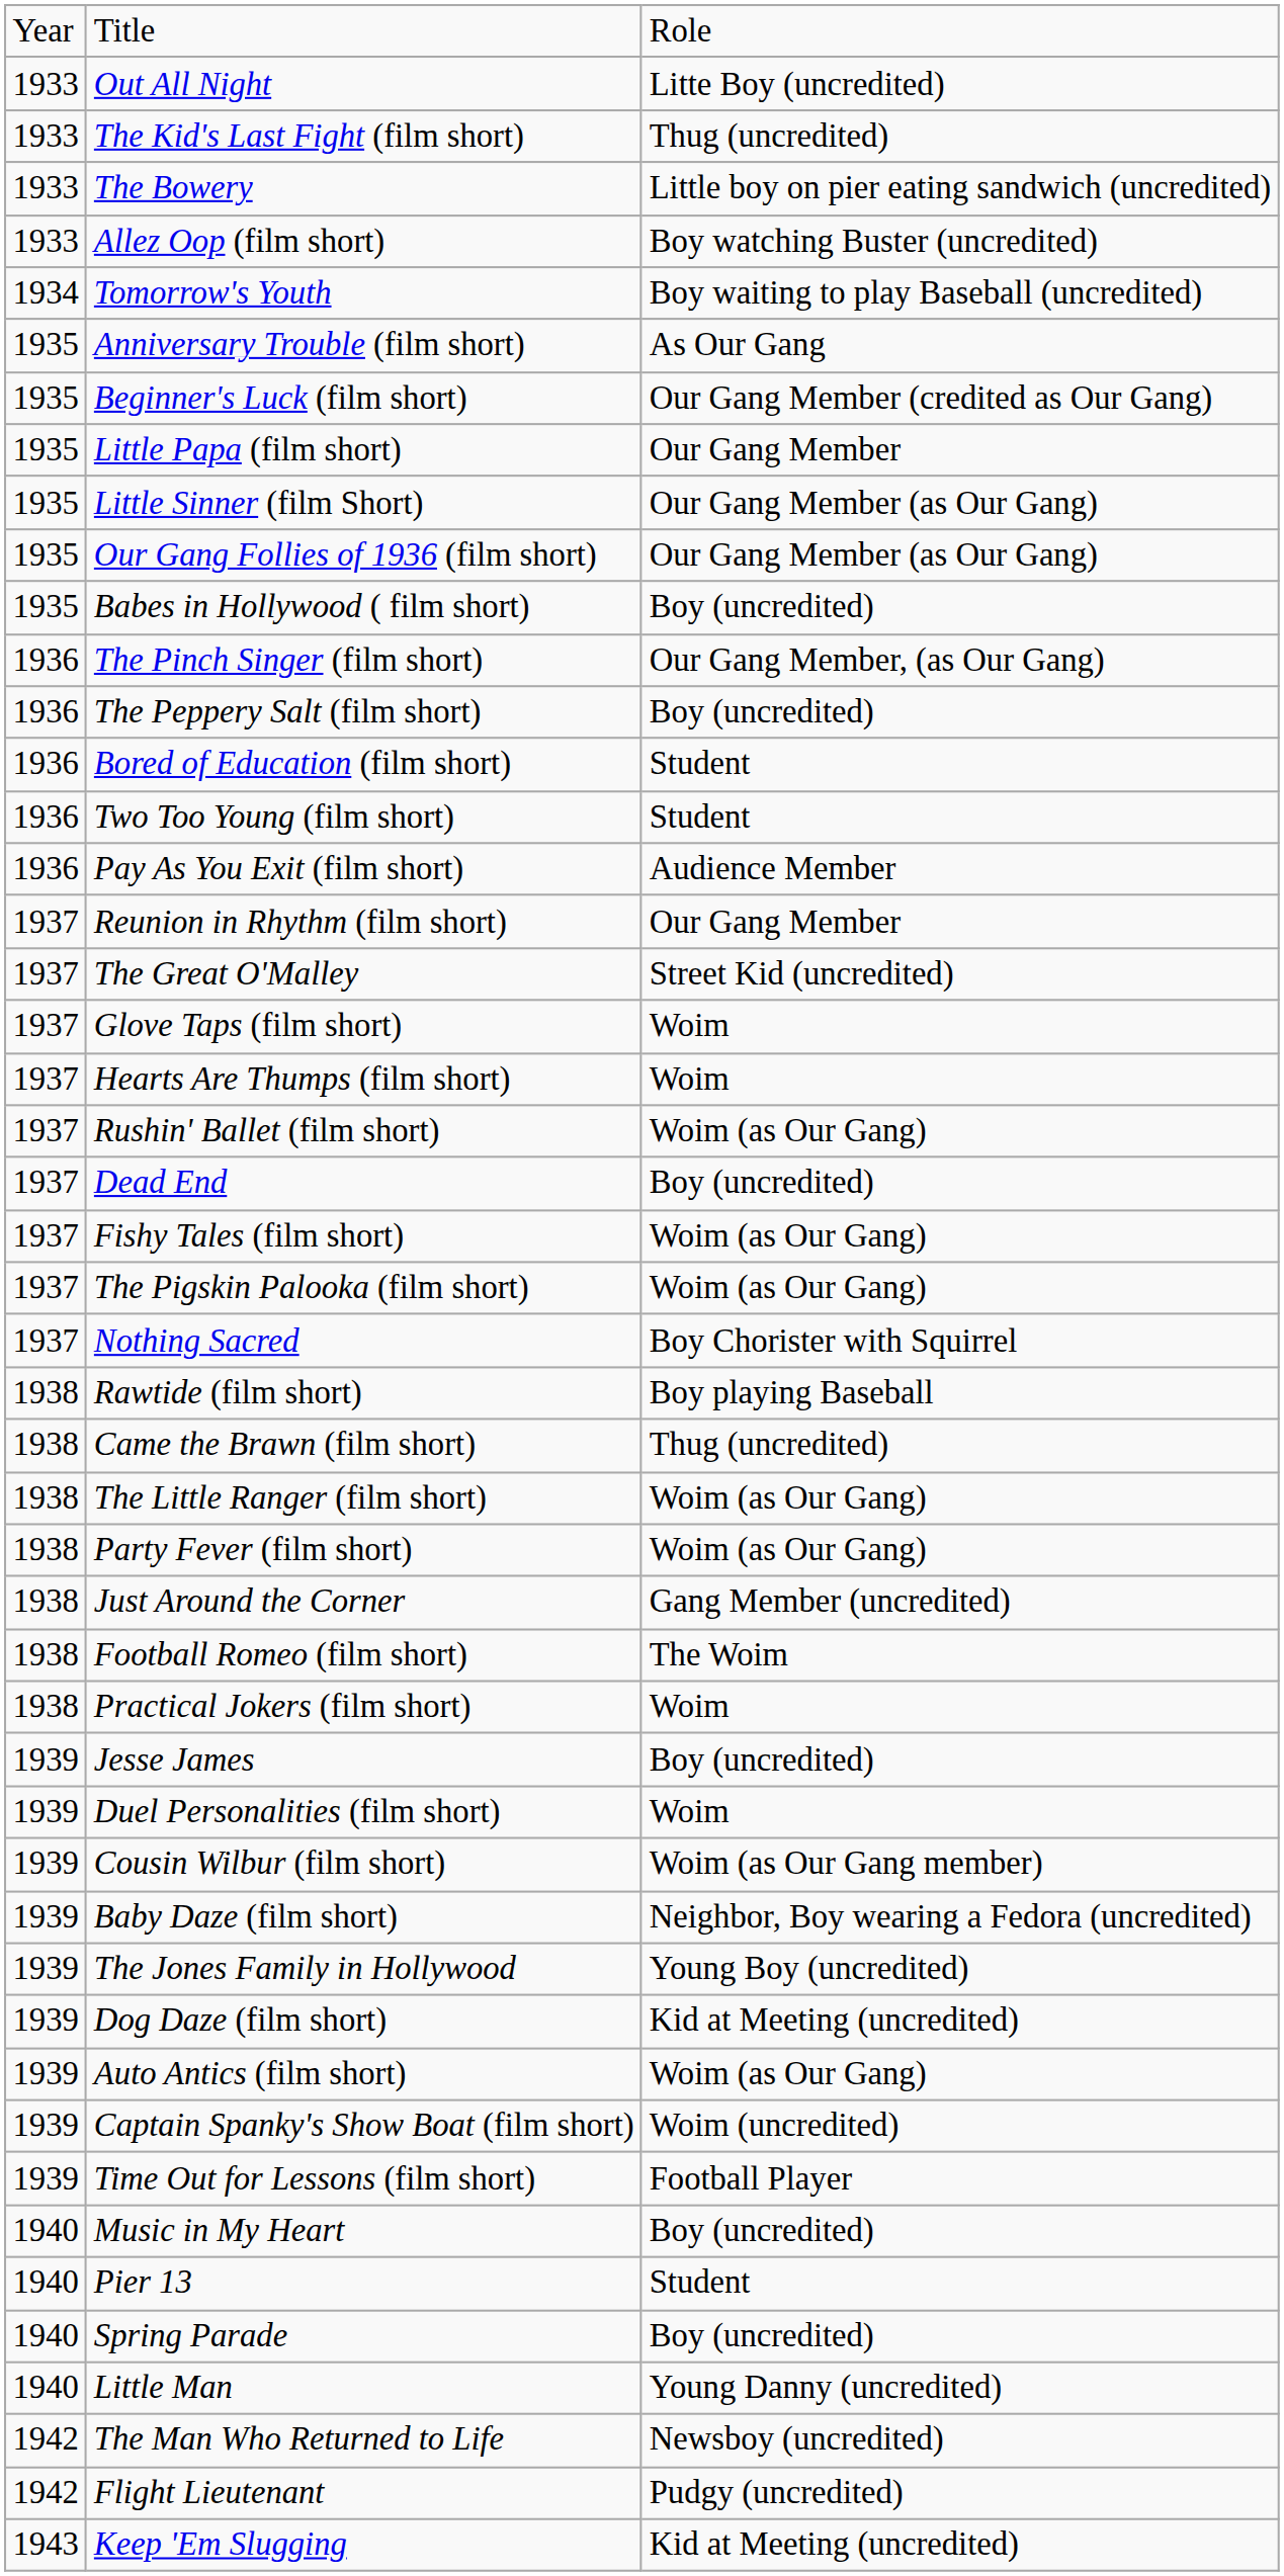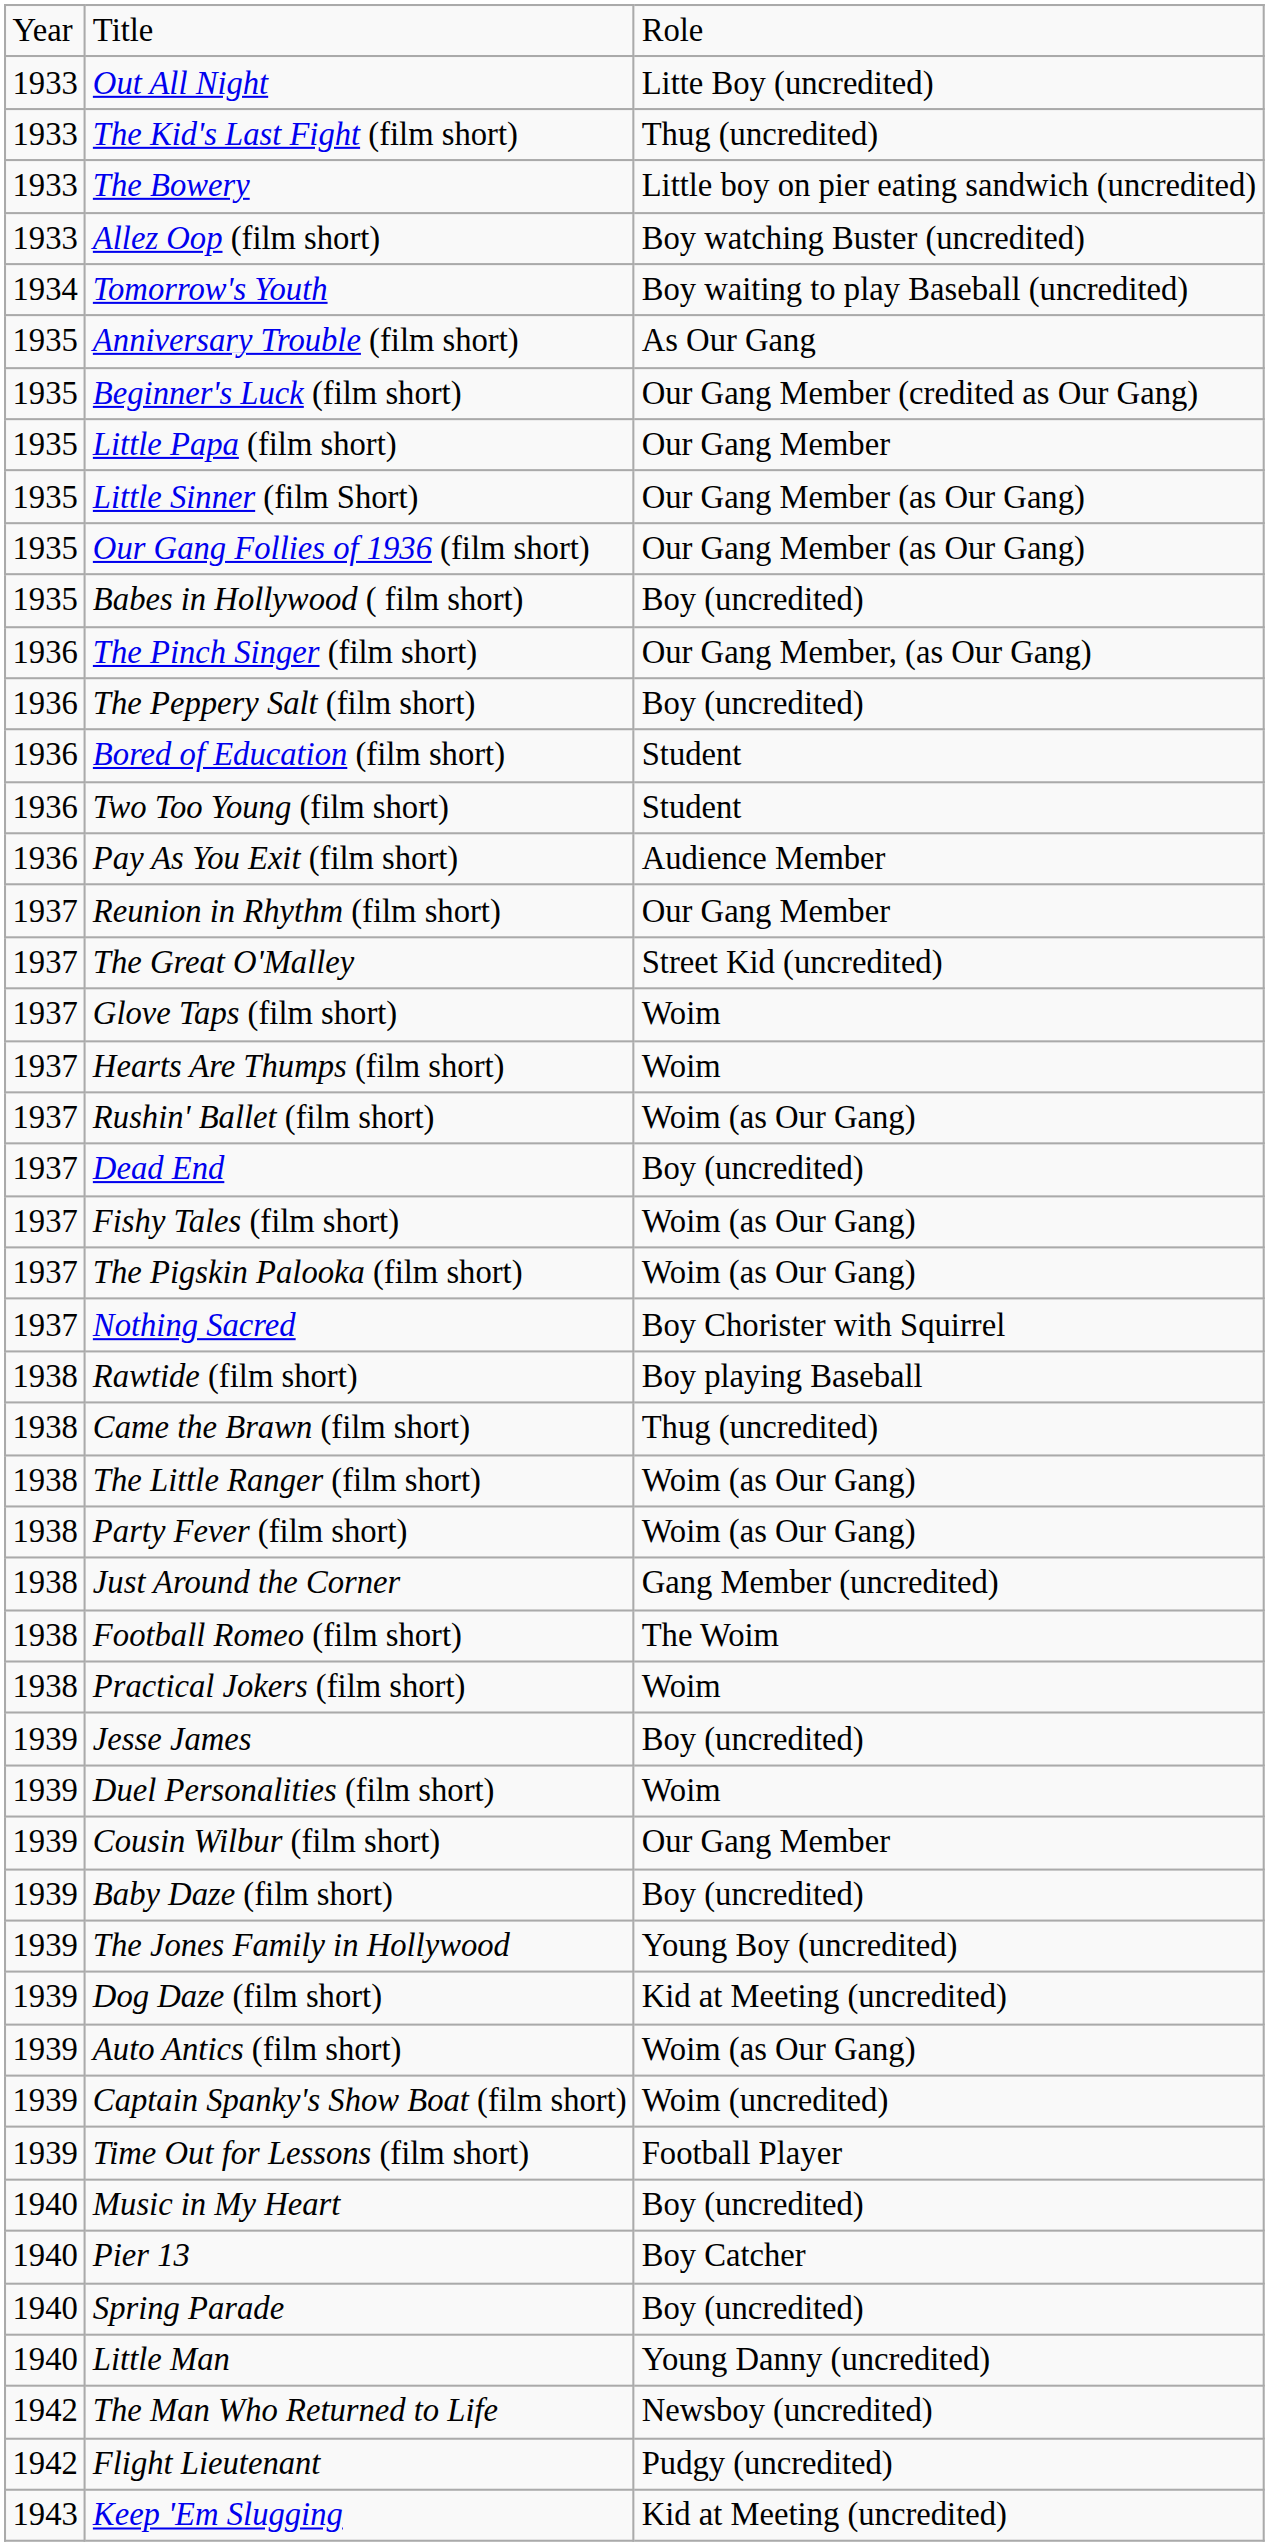Cousin Wilbur (film short) | column 3: Woim (as Our Gang member) -> Our Gang Member
Baby Daze (film short) | column 3: Neighbor, Boy wearing a Fedora (uncredited) -> Boy (uncredited)
Pier 13 | column 3: Student -> Boy Catcher
